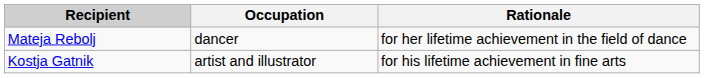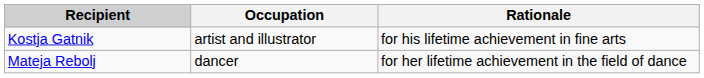rows swapped: Kostja Gatnik <-> Mateja Rebolj
